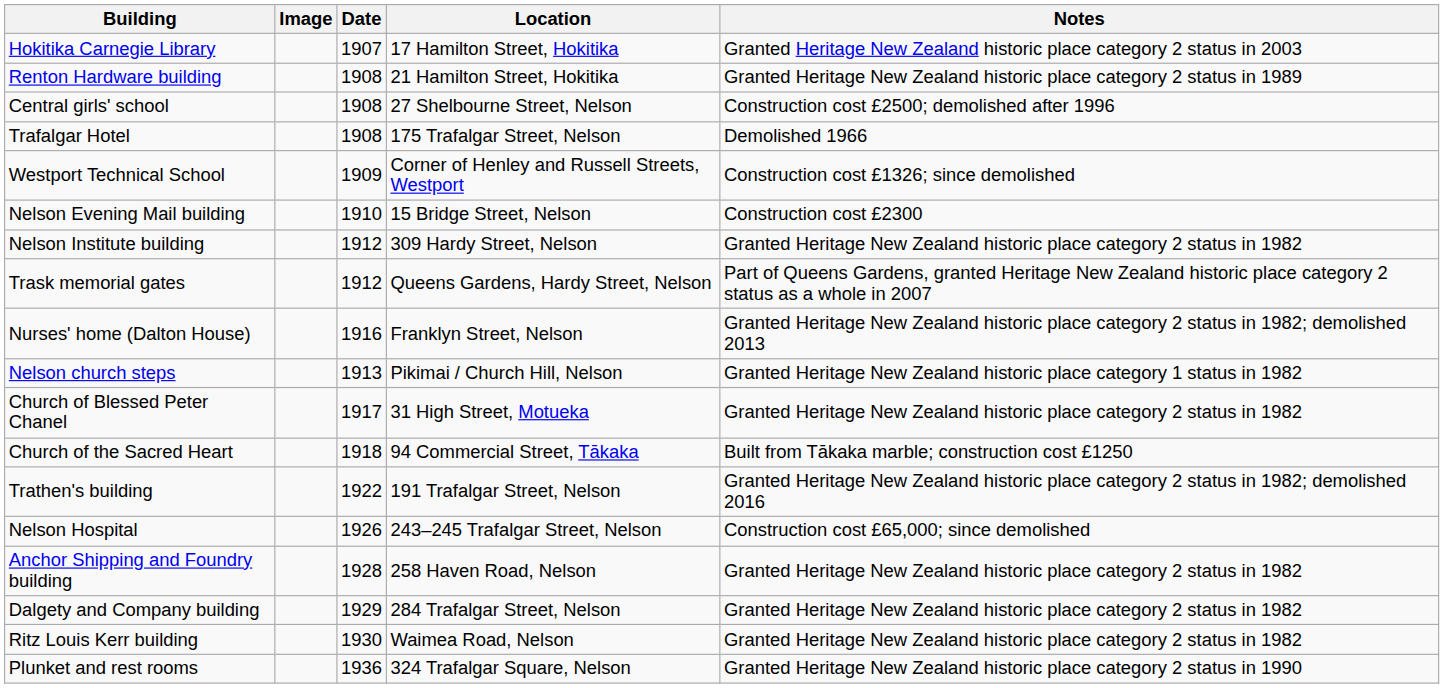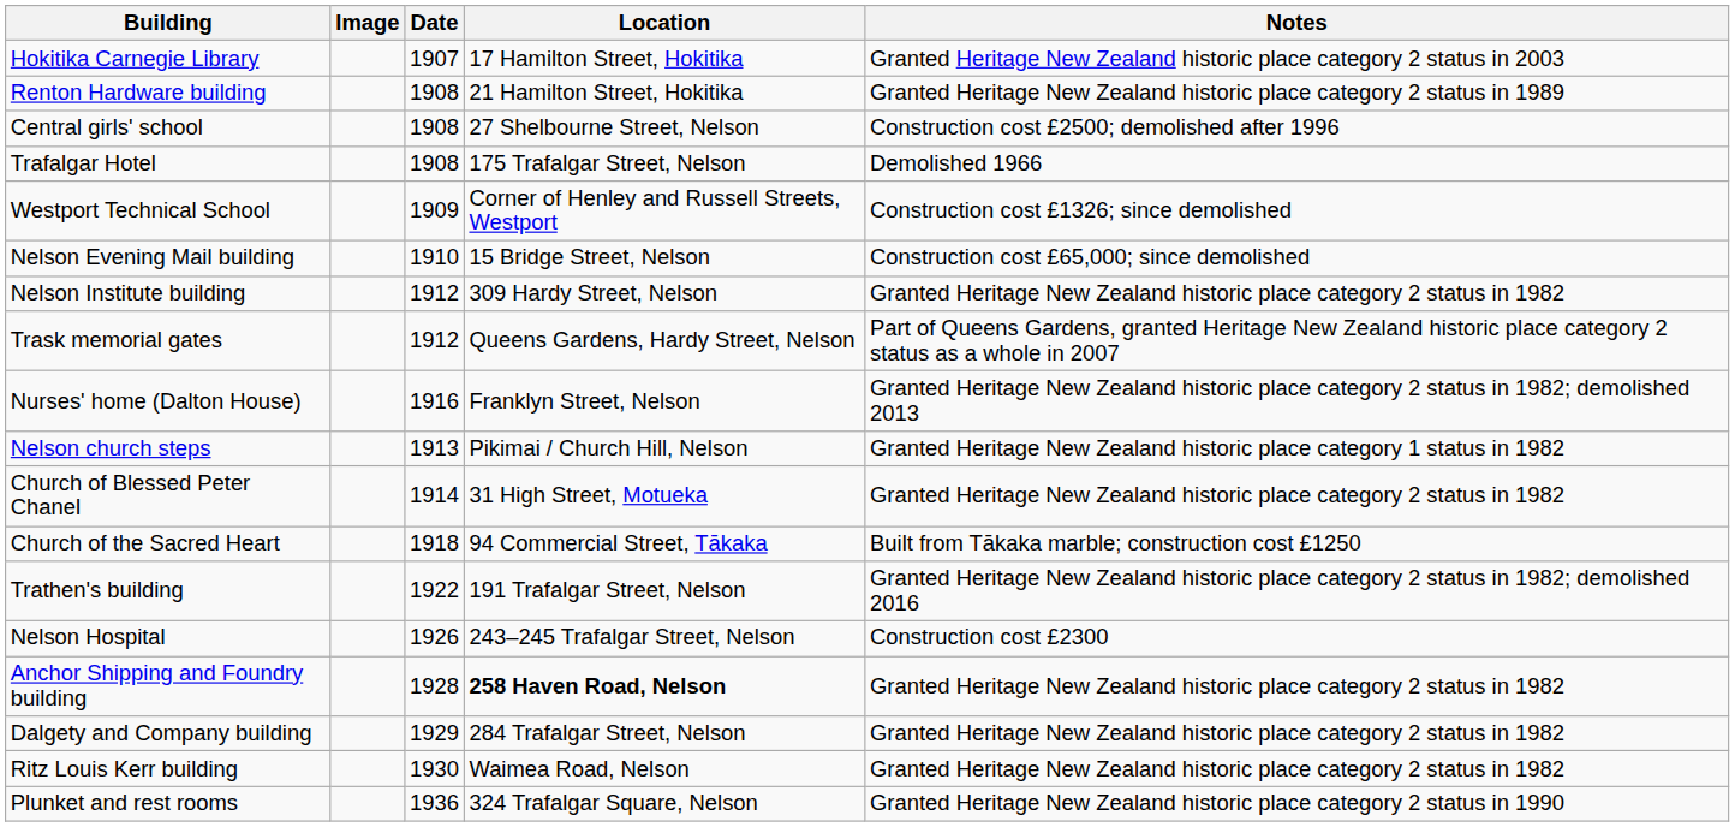Nelson Evening Mail building | Notes: Construction cost £2300 -> Construction cost £65,000; since demolished
Church of Blessed Peter Chanel | Date: 1917 -> 1914
Nelson Hospital | Notes: Construction cost £65,000; since demolished -> Construction cost £2300
Anchor Shipping and Foundry building | Location: normal -> bold
